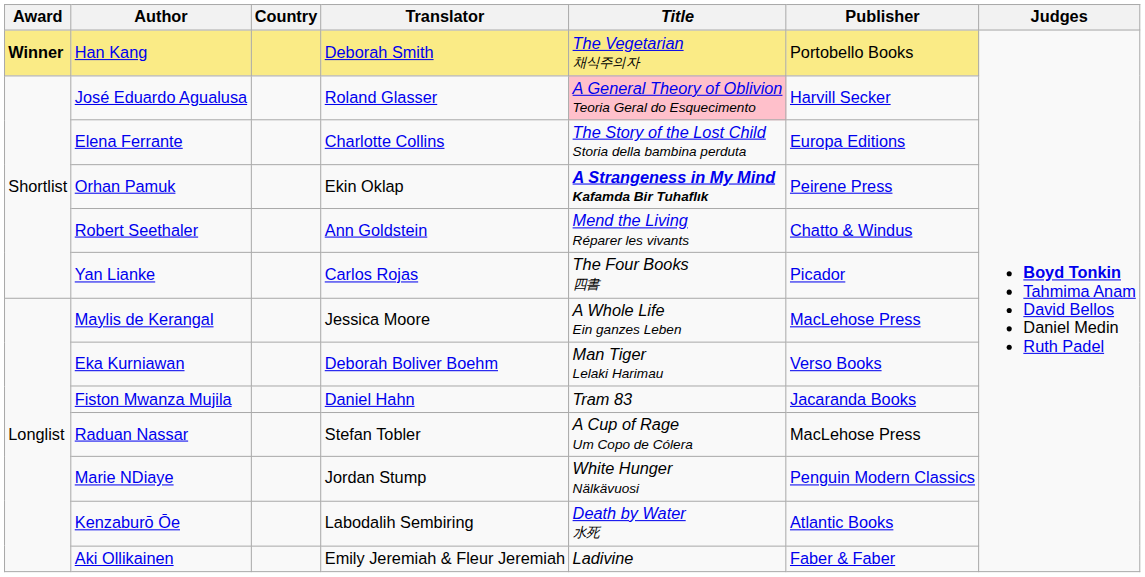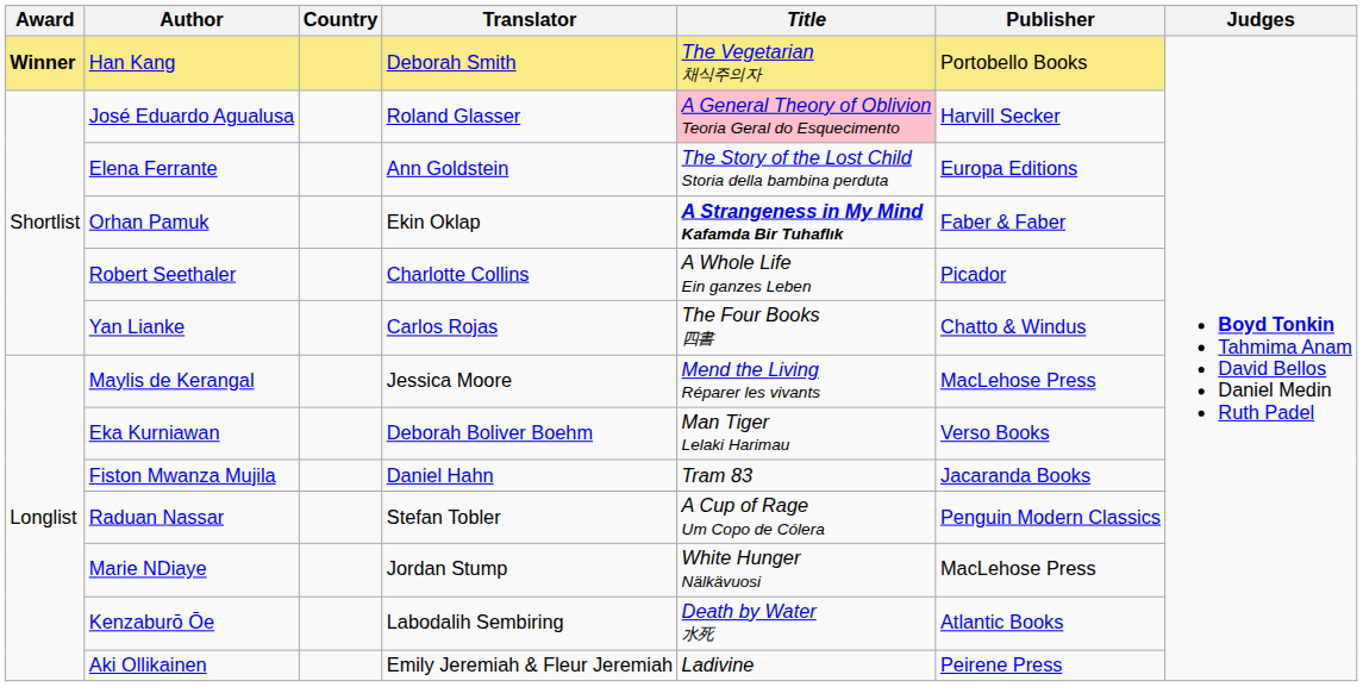Elena Ferrante | Translator: Charlotte Collins -> Ann Goldstein
Orhan Pamuk | Publisher: Peirene Press -> Faber & Faber
Robert Seethaler | Translator: Ann Goldstein -> Charlotte Collins
Robert Seethaler | Title: Mend the Living Réparer les vivants -> A Whole Life Ein ganzes Leben
Robert Seethaler | Publisher: Chatto & Windus -> Picador
Yan Lianke | Publisher: Picador -> Chatto & Windus
Maylis de Kerangal | Title: A Whole Life Ein ganzes Leben -> Mend the Living Réparer les vivants
Raduan Nassar | Publisher: MacLehose Press -> Penguin Modern Classics
Marie NDiaye | Publisher: Penguin Modern Classics -> MacLehose Press
Aki Ollikainen | Publisher: Faber & Faber -> Peirene Press
